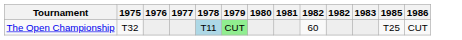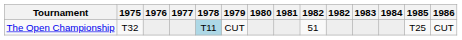+ column: 1984
The Open Championship | 1979: lightgreen background -> no background
The Open Championship | column 9: 60 -> 51
